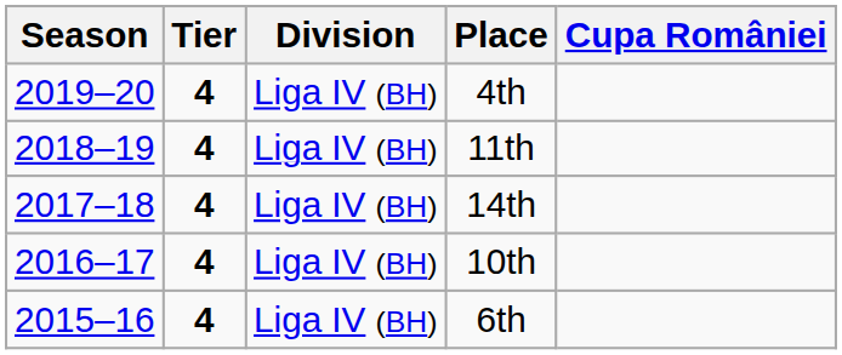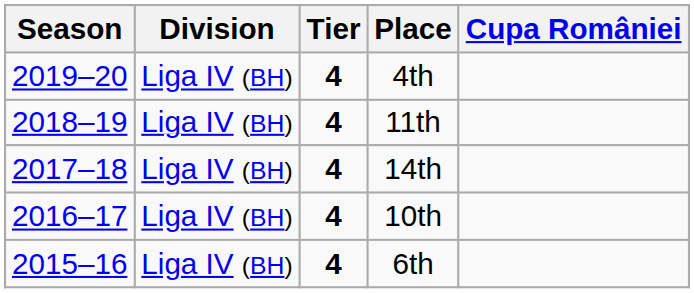columns swapped: Tier <-> Division
